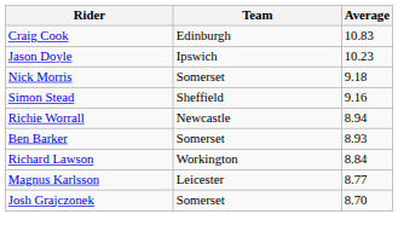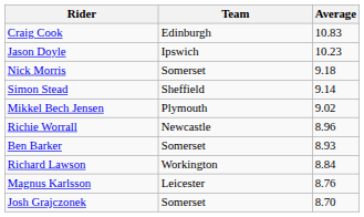Simon Stead | Average: 9.16 -> 9.14
+ row: Mikkel Bech Jensen | Plymouth | 9.02
Richie Worrall | Average: 8.94 -> 8.96
Magnus Karlsson | Average: 8.77 -> 8.76
